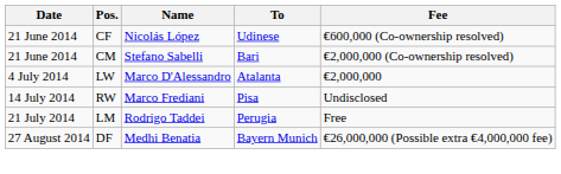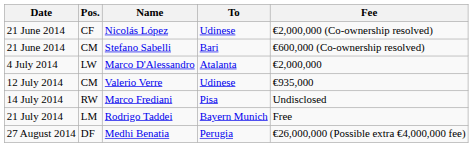Nicolás López | Fee: €600,000 (Co-ownership resolved) -> €2,000,000 (Co-ownership resolved)
Stefano Sabelli | Fee: €2,000,000 (Co-ownership resolved) -> €600,000 (Co-ownership resolved)
+ row: 12 July 2014 | CM | Valerio Verre | Udinese | €935,000
Rodrigo Taddei | To: Perugia -> Bayern Munich
Medhi Benatia | To: Bayern Munich -> Perugia
